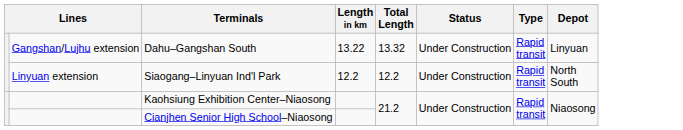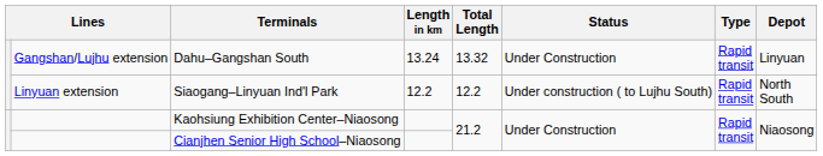Dahu–Gangshan South | Length in km: 13.22 -> 13.24
Siaogang–Linyuan Ind'l Park | Status: Under Construction -> Under construction ( to Lujhu South)
